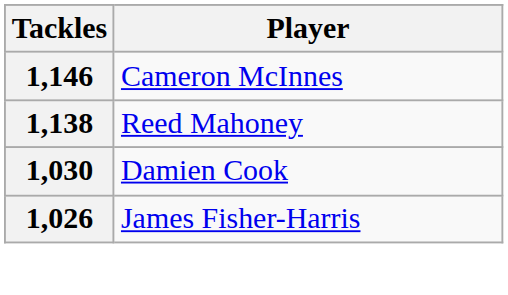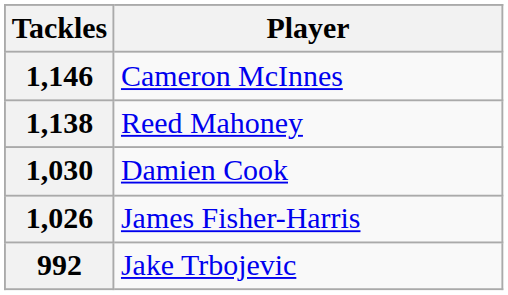+ row: 992 | Jake Trbojevic
